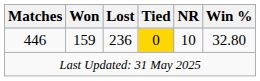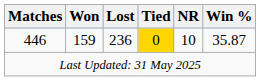446 | Win %: 32.80 -> 35.87
